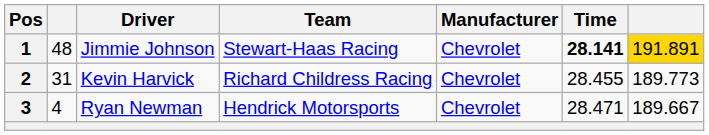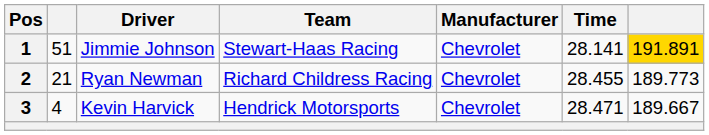1 | column 2: 48 -> 51
1 | Time: bold -> normal
2 | column 2: 31 -> 21
2 | Driver: Kevin Harvick -> Ryan Newman
3 | Driver: Ryan Newman -> Kevin Harvick
